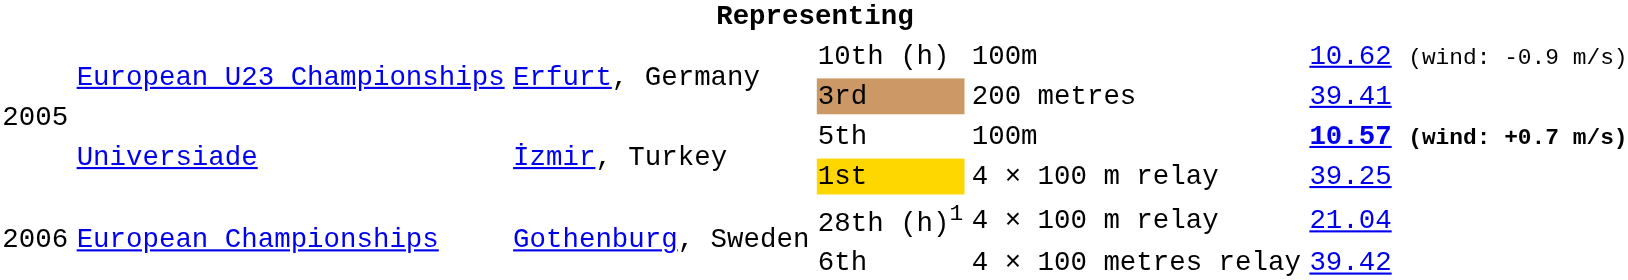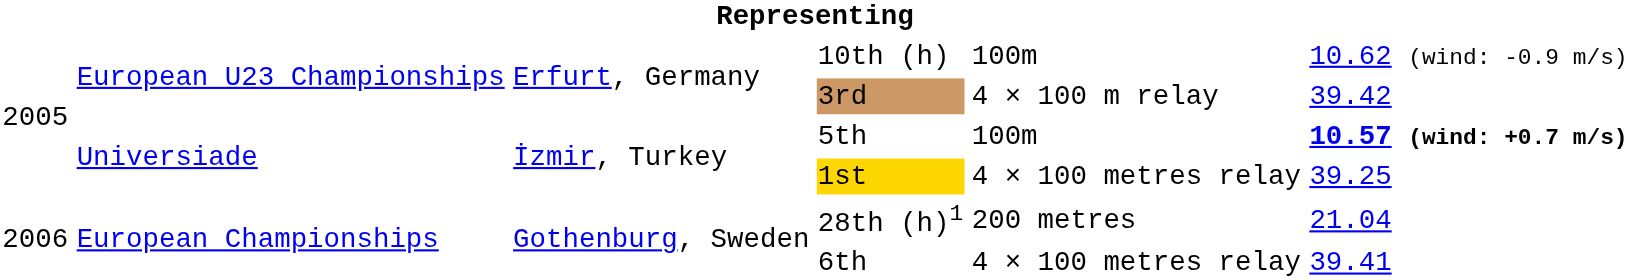3rd | column 5: 200 metres -> 4 × 100 m relay
3rd | column 6: 39.41 -> 39.42
1st | column 5: 4 × 100 m relay -> 4 × 100 metres relay
28th (h)1 | column 5: 4 × 100 m relay -> 200 metres
6th | column 6: 39.42 -> 39.41
